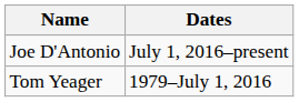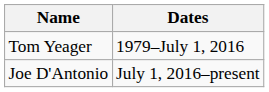rows swapped: Tom Yeager <-> Joe D'Antonio
